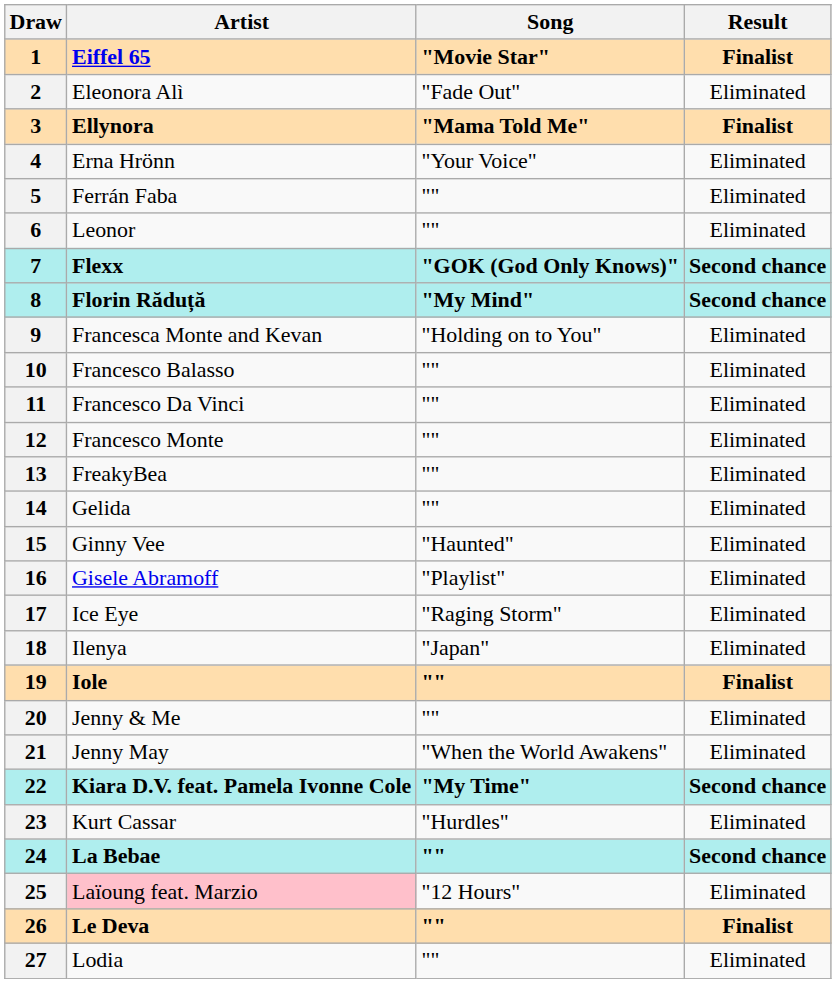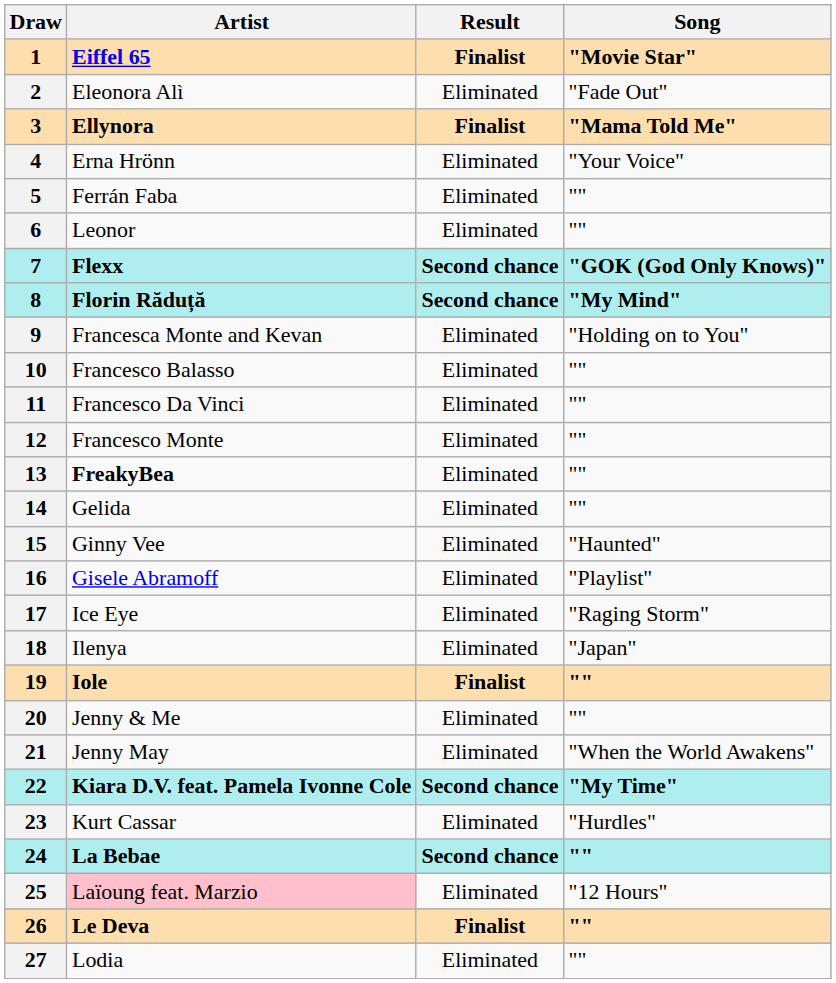columns swapped: Song <-> Result
13 | Artist: normal -> bold
